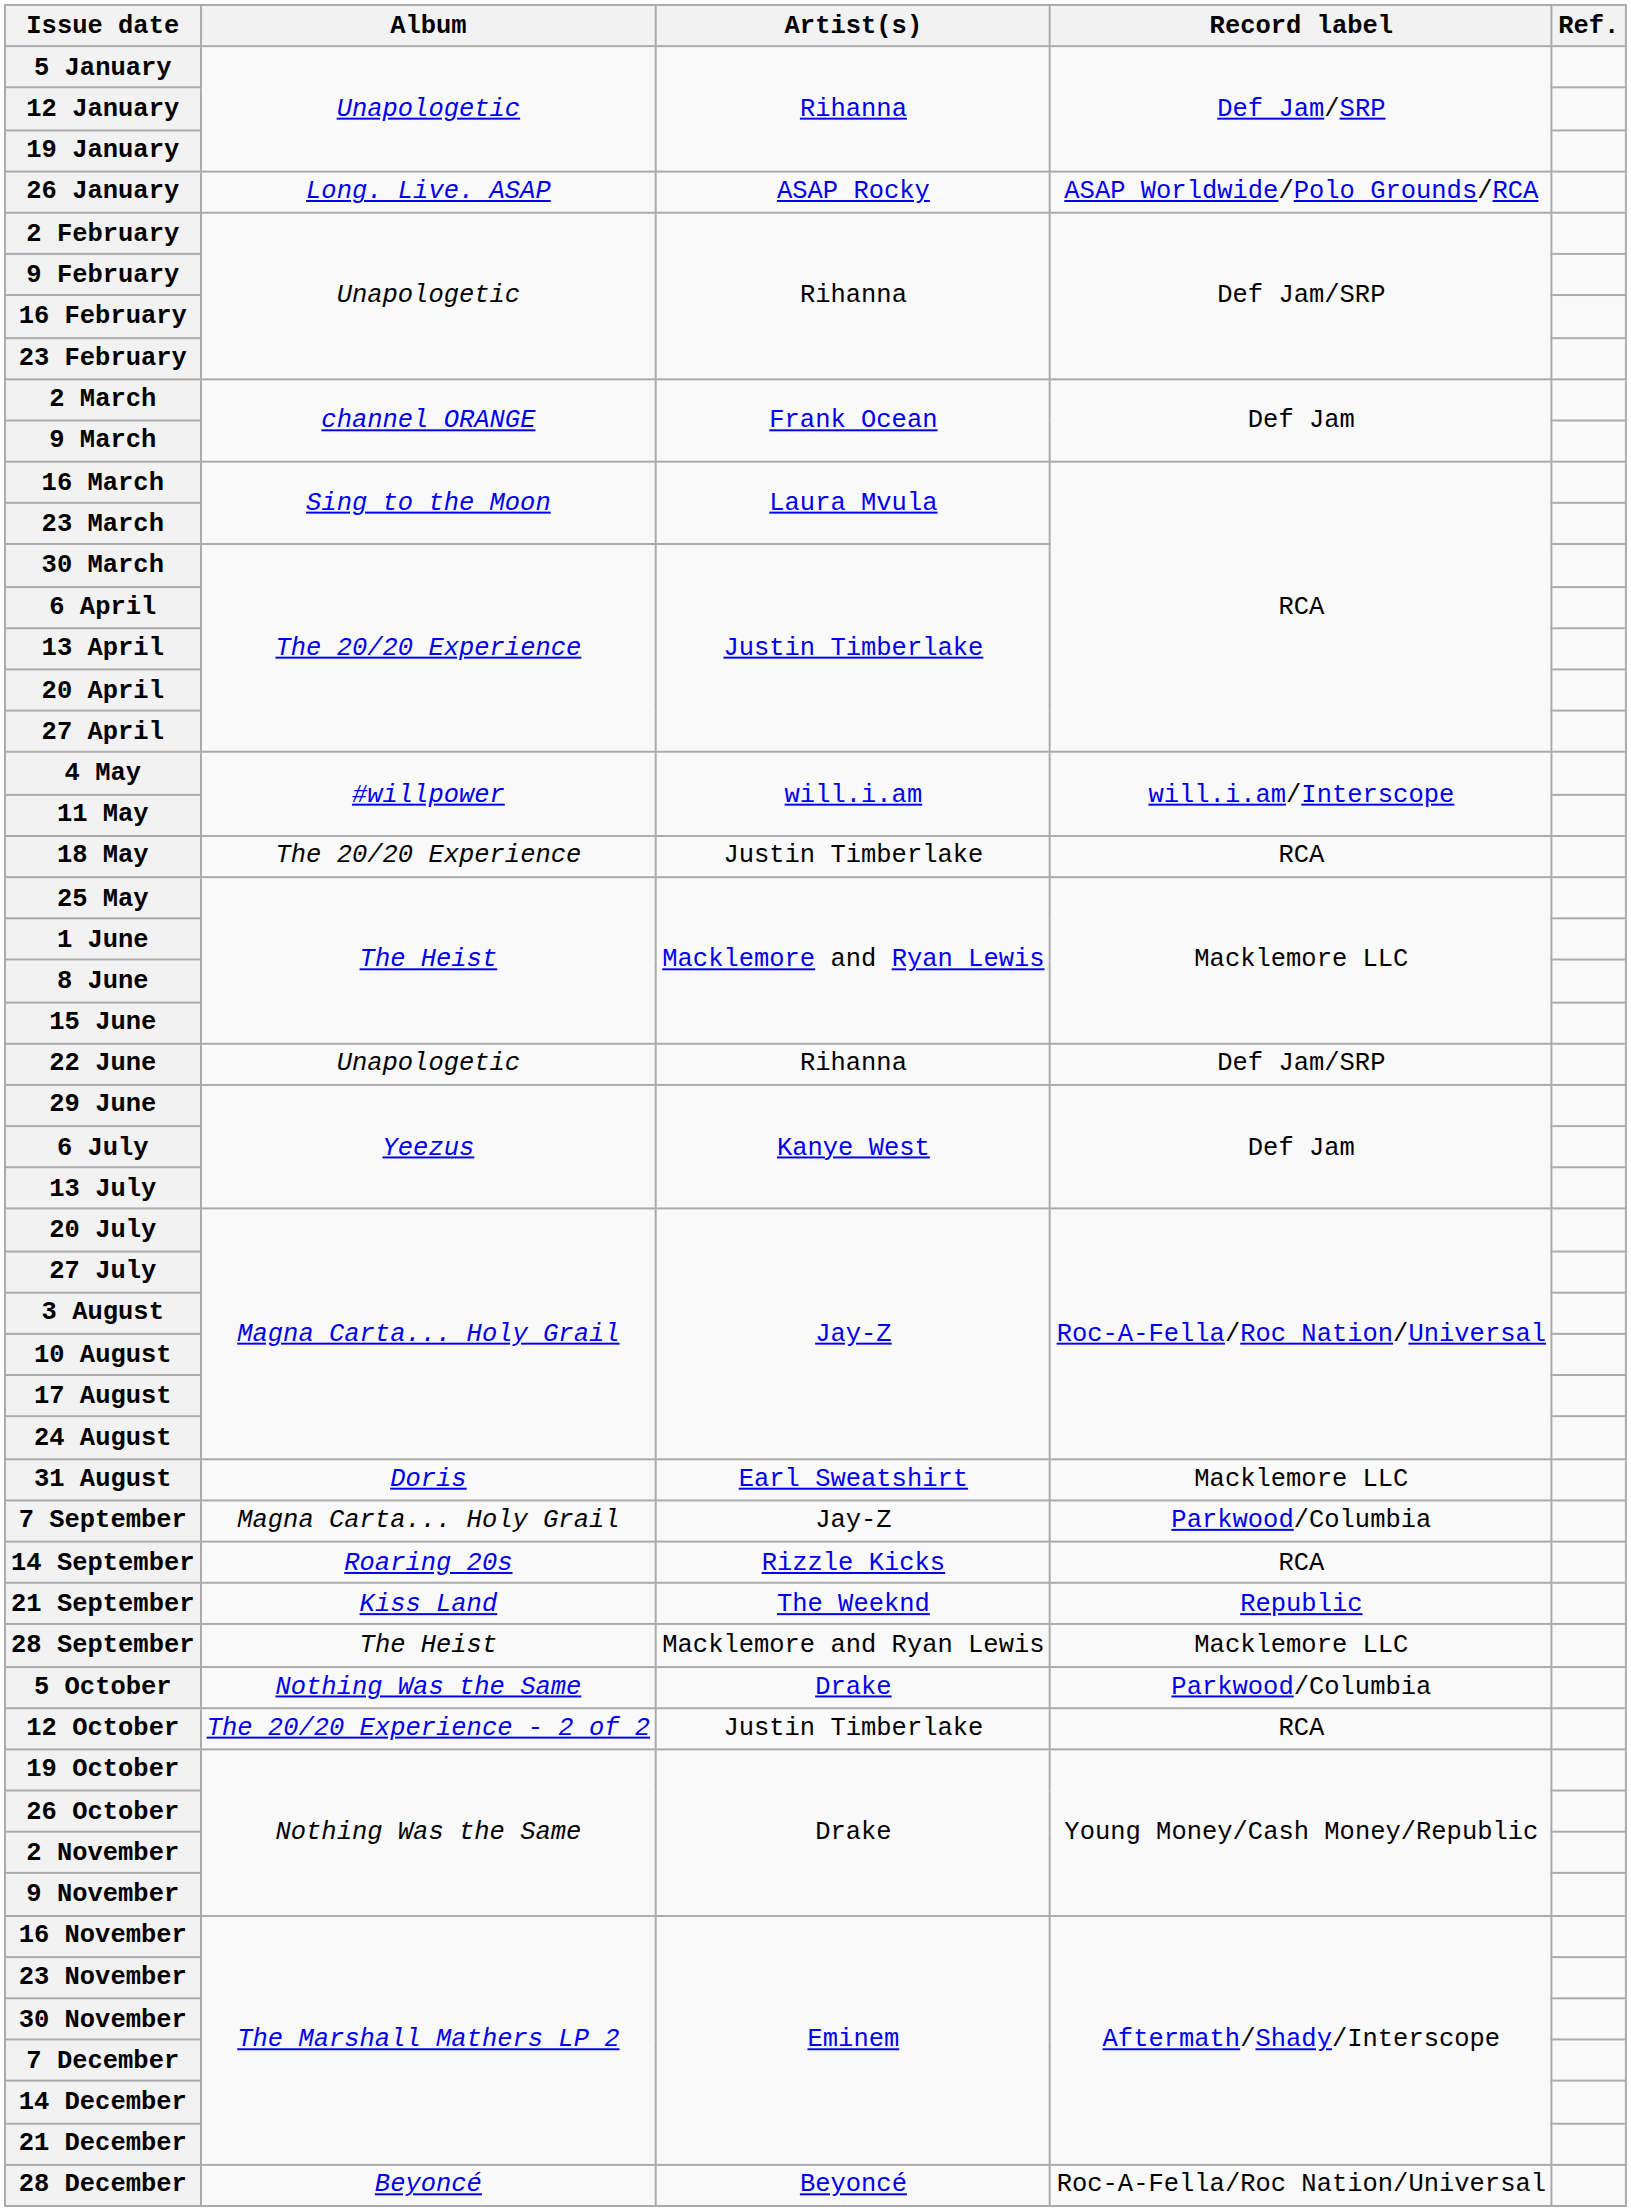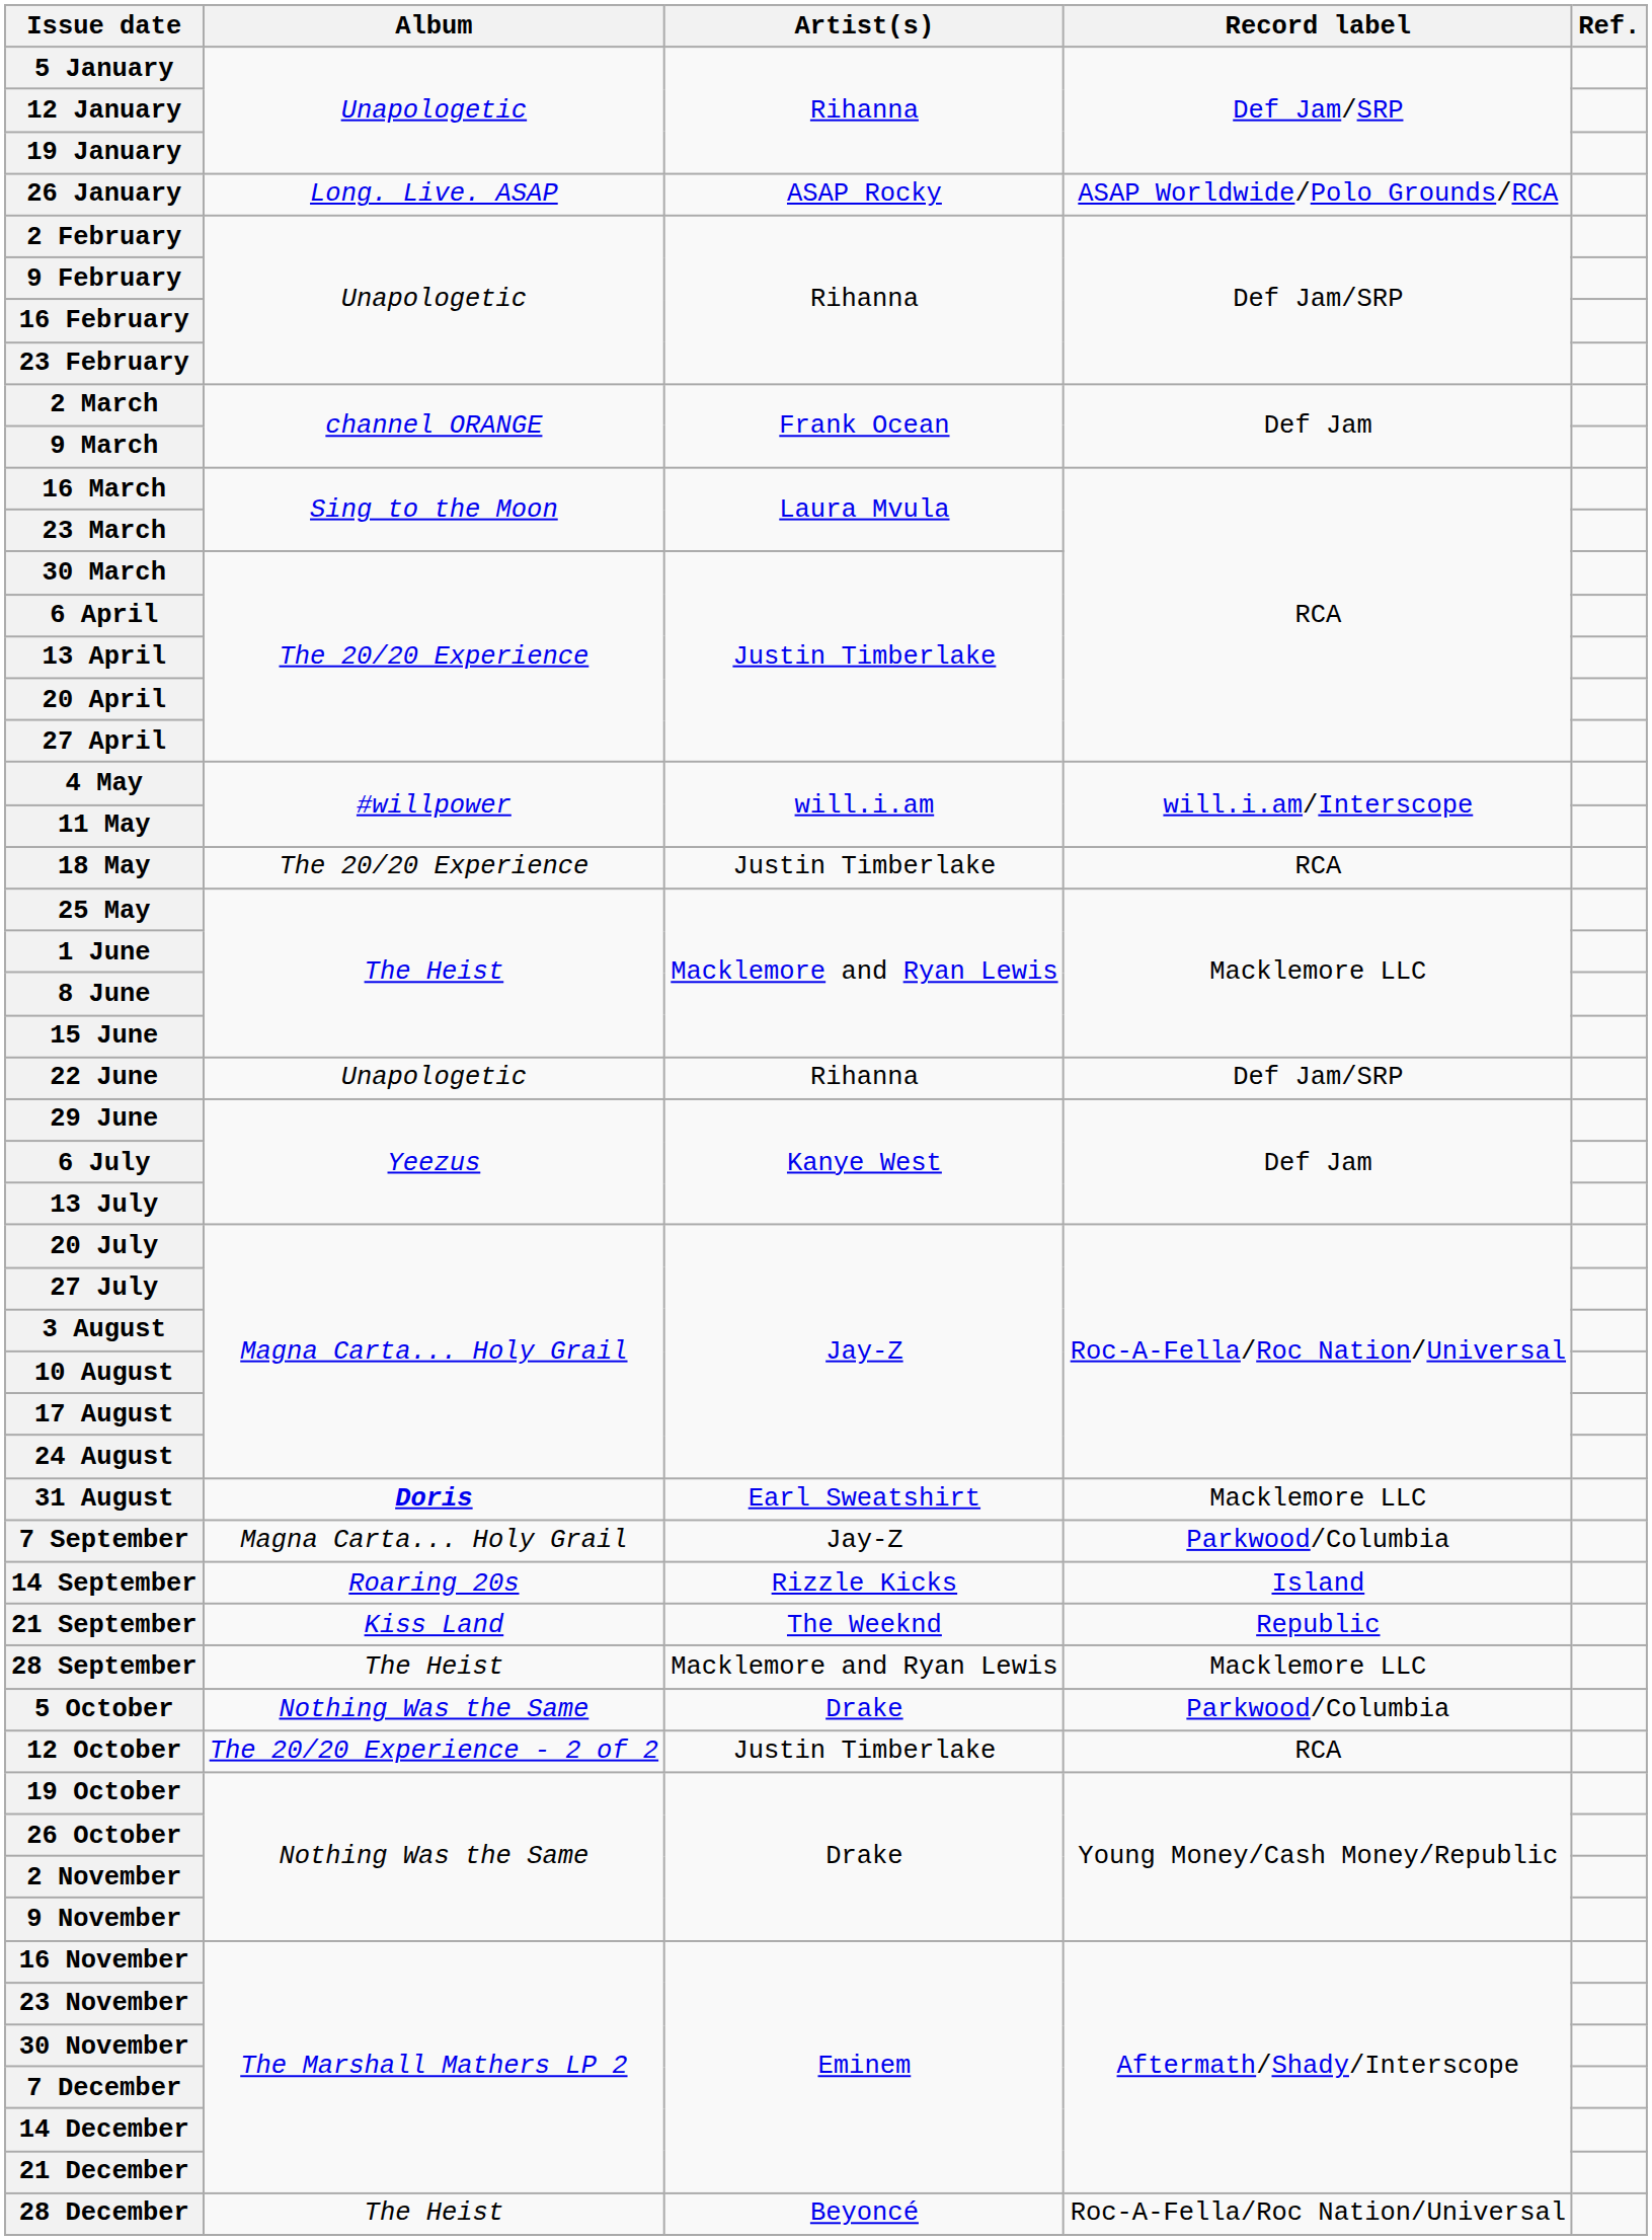31 August | Album: normal -> bold
14 September | Record label: RCA -> Island
28 December | Album: Beyoncé -> The Heist
